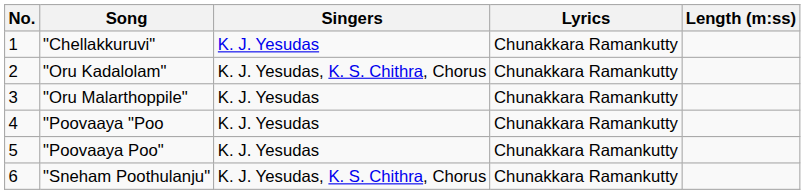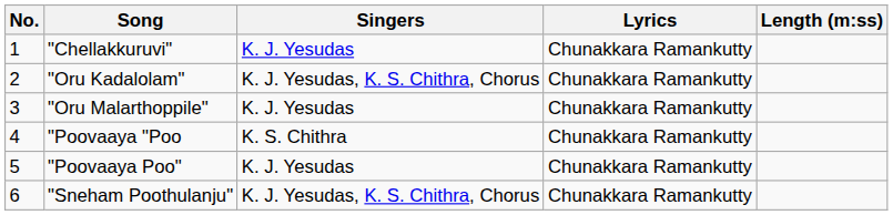"Poovaaya "Poo | Singers: K. J. Yesudas -> K. S. Chithra
